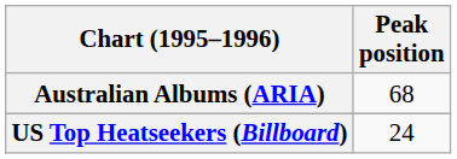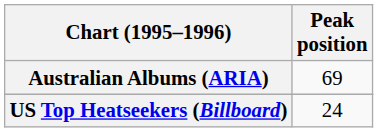Australian Albums (ARIA) | Peak position: 68 -> 69
